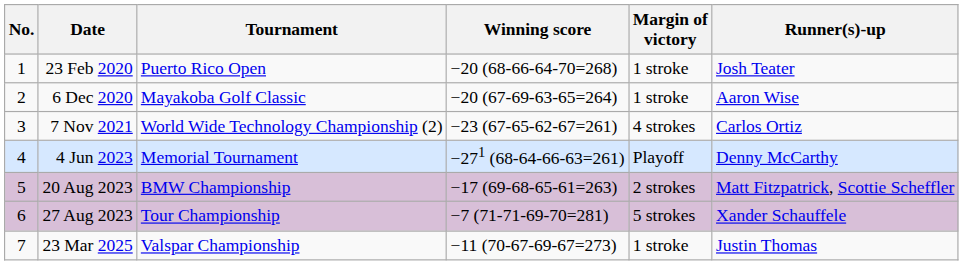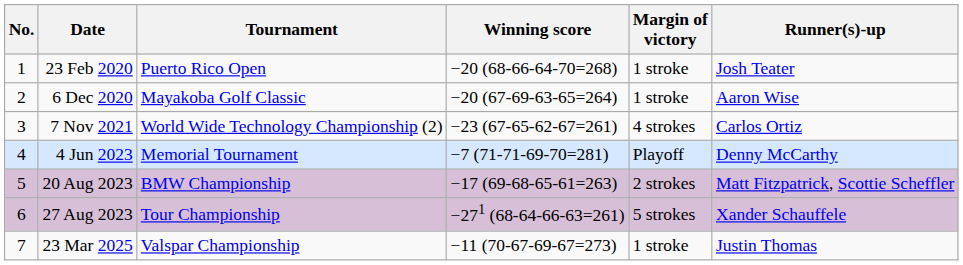4 Jun 2023 | Winning score: −271 (68-64-66-63=261) -> −7 (71-71-69-70=281)
27 Aug 2023 | Winning score: −7 (71-71-69-70=281) -> −271 (68-64-66-63=261)
